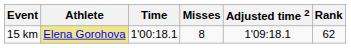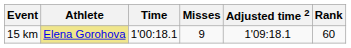15 km | Misses: 8 -> 9
15 km | Rank: 62 -> 60
